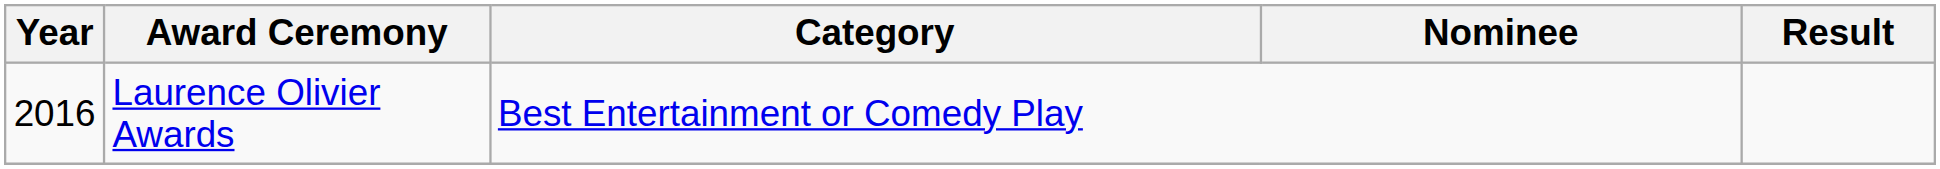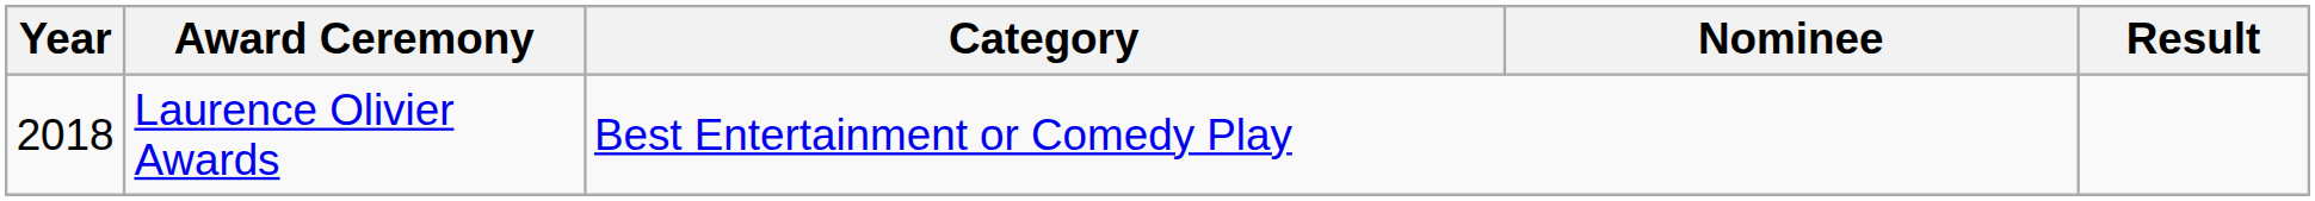Laurence Olivier Awards | Year: 2016 -> 2018
